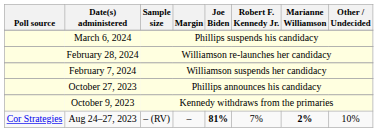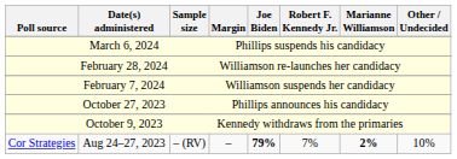Aug 24–27, 2023 | Joe Biden: 81% -> 79%
